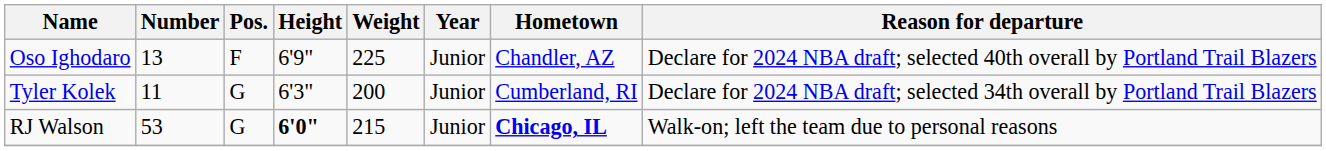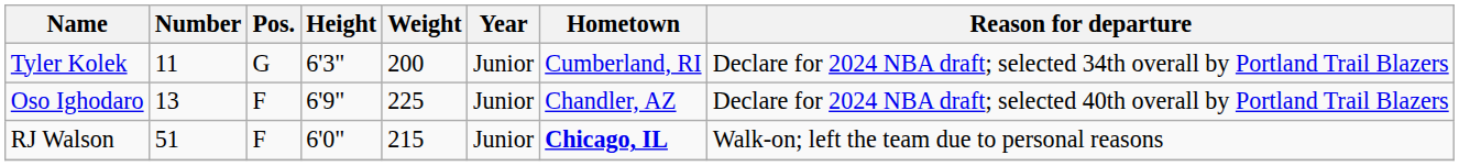rows swapped: Tyler Kolek <-> Oso Ighodaro
RJ Walson | Number: 53 -> 51
RJ Walson | Pos.: G -> F
RJ Walson | Height: bold -> normal
